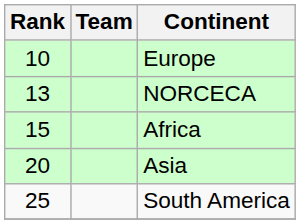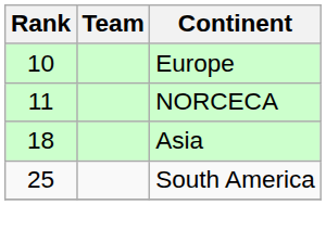NORCECA | Rank: 13 -> 11
- row: 15 | Africa
Asia | Rank: 20 -> 18
